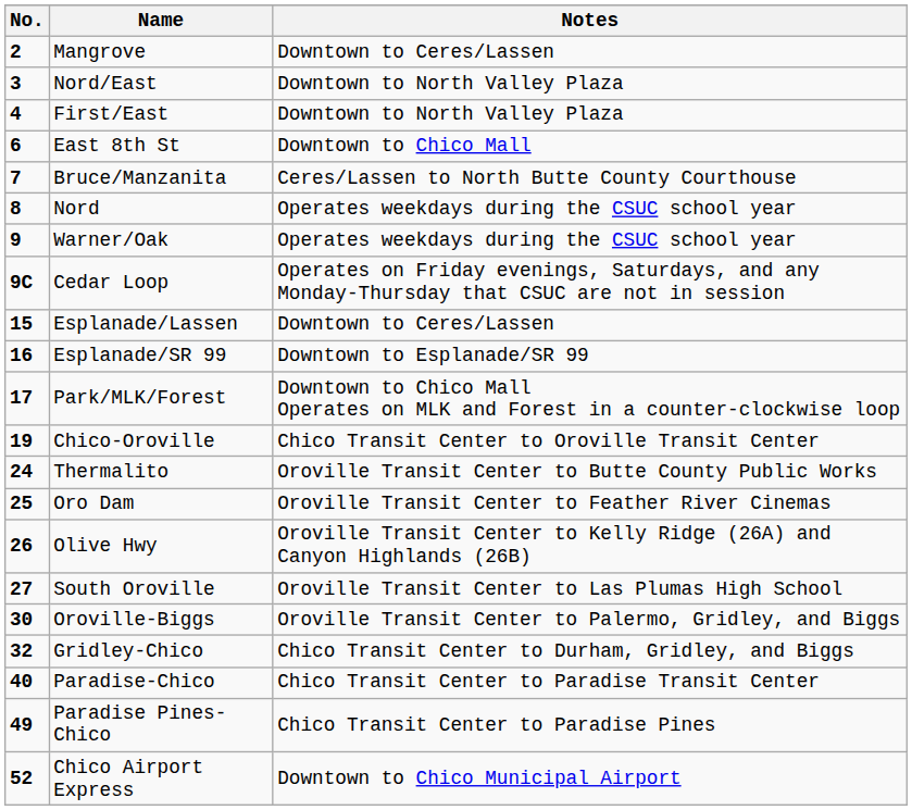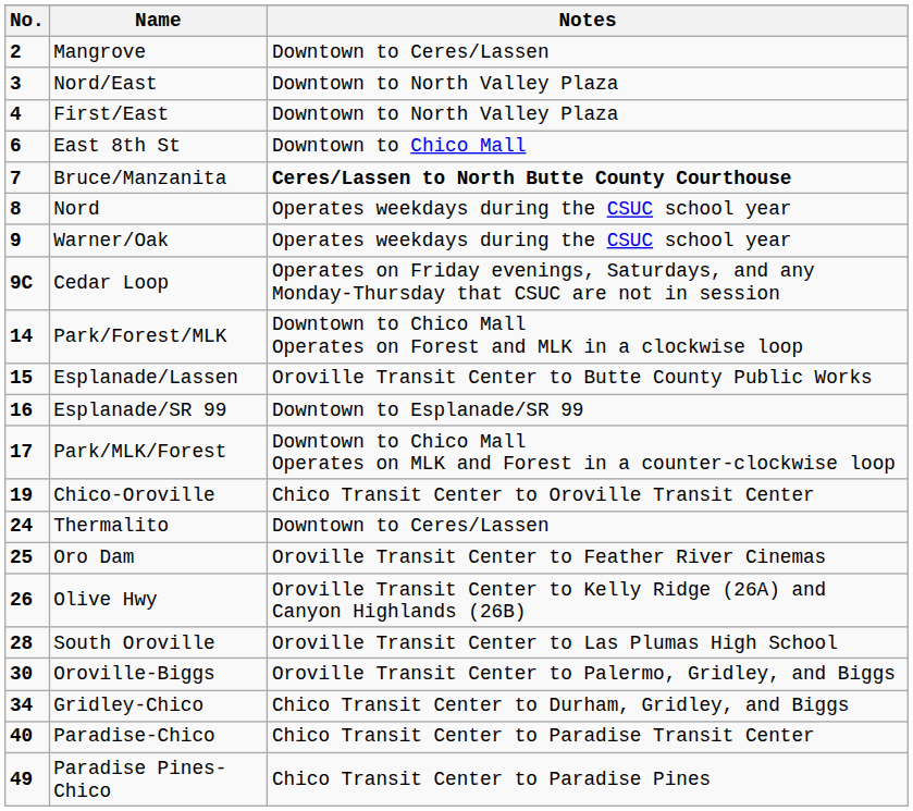Bruce/Manzanita | Notes: normal -> bold
+ row: 14 | Park/Forest/MLK | Downtown to Chico Mall Operates on Forest and MLK in a clockwise loop
Esplanade/Lassen | Notes: Downtown to Ceres/Lassen -> Oroville Transit Center to Butte County Public Works
Thermalito | Notes: Oroville Transit Center to Butte County Public Works -> Downtown to Ceres/Lassen
South Oroville | No.: 27 -> 28
Gridley-Chico | No.: 32 -> 34
- row: 52 | Chico Airport Express | Downtown to Chico Municipal Airport
